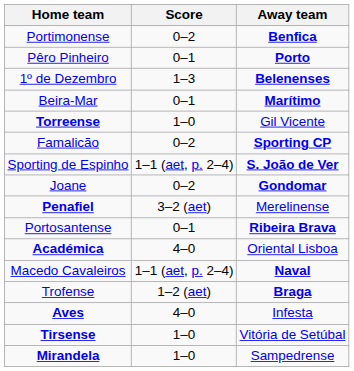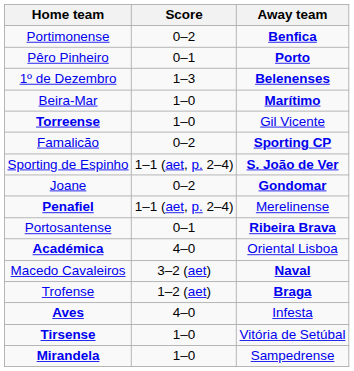Beira-Mar | Score: 0–1 -> 1–0
Penafiel | Score: 3–2 (aet) -> 1–1 (aet, p. 2–4)
Macedo Cavaleiros | Score: 1–1 (aet, p. 2–4) -> 3–2 (aet)
